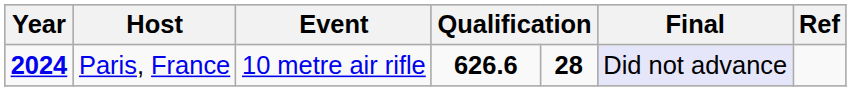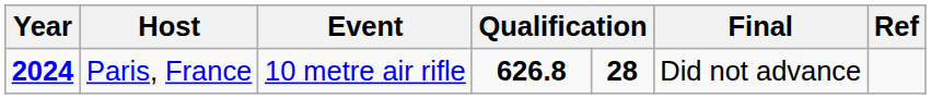Paris, France | column 4: 626.6 -> 626.8
Paris, France | Final: lavender background -> no background
